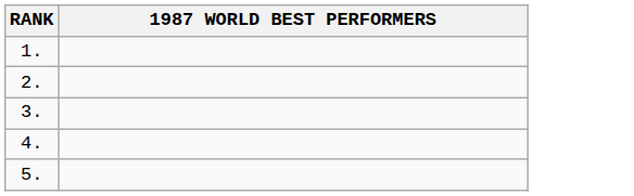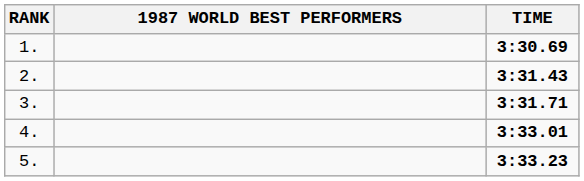+ column: TIME | 3:30.69 | 3:31.43 | 3:31.71 | 3:33.01 | 3:33.23
